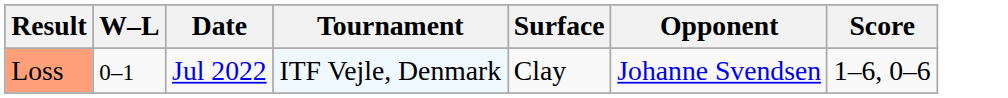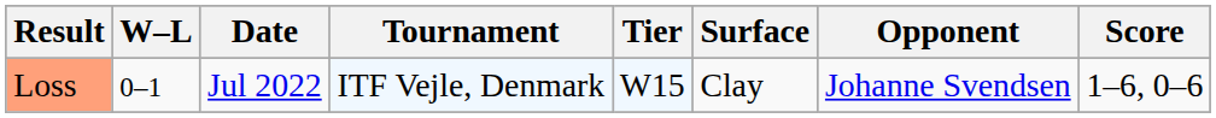+ column: Tier | W15
